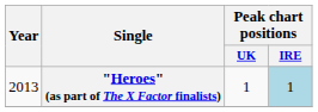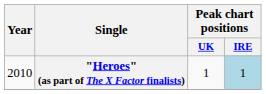"Heroes" (as part of The X Factor finalists) | Year: 2013 -> 2010
